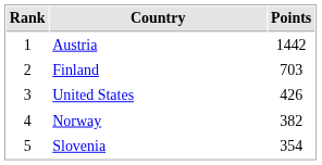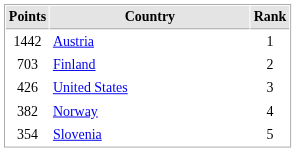columns swapped: Rank <-> Points
